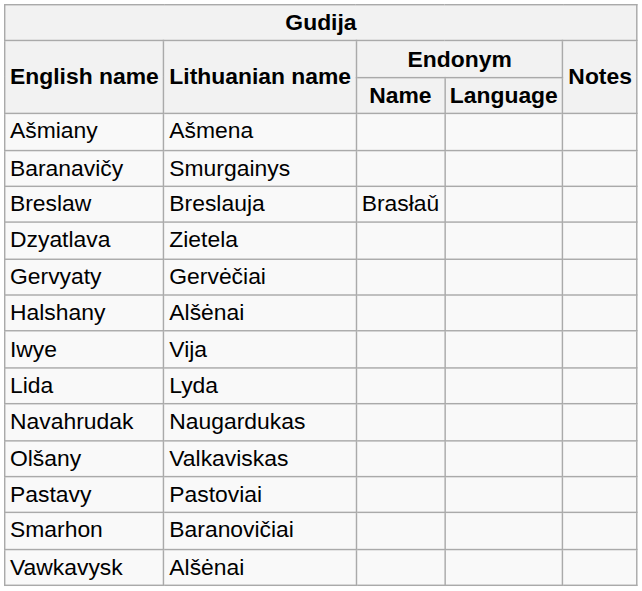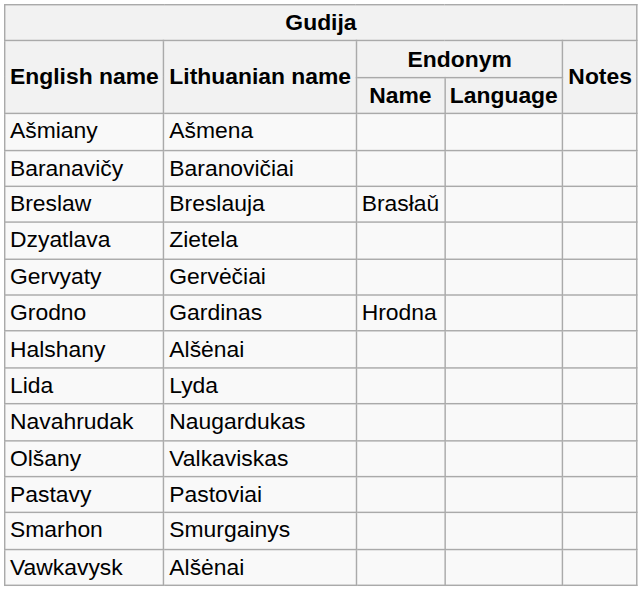Baranavičy | Lithuanian name: Smurgainys -> Baranovičiai
+ row: Grodno | Gardinas | Hrodna
- row: Iwye | Vija
Smarhon | Lithuanian name: Baranovičiai -> Smurgainys
